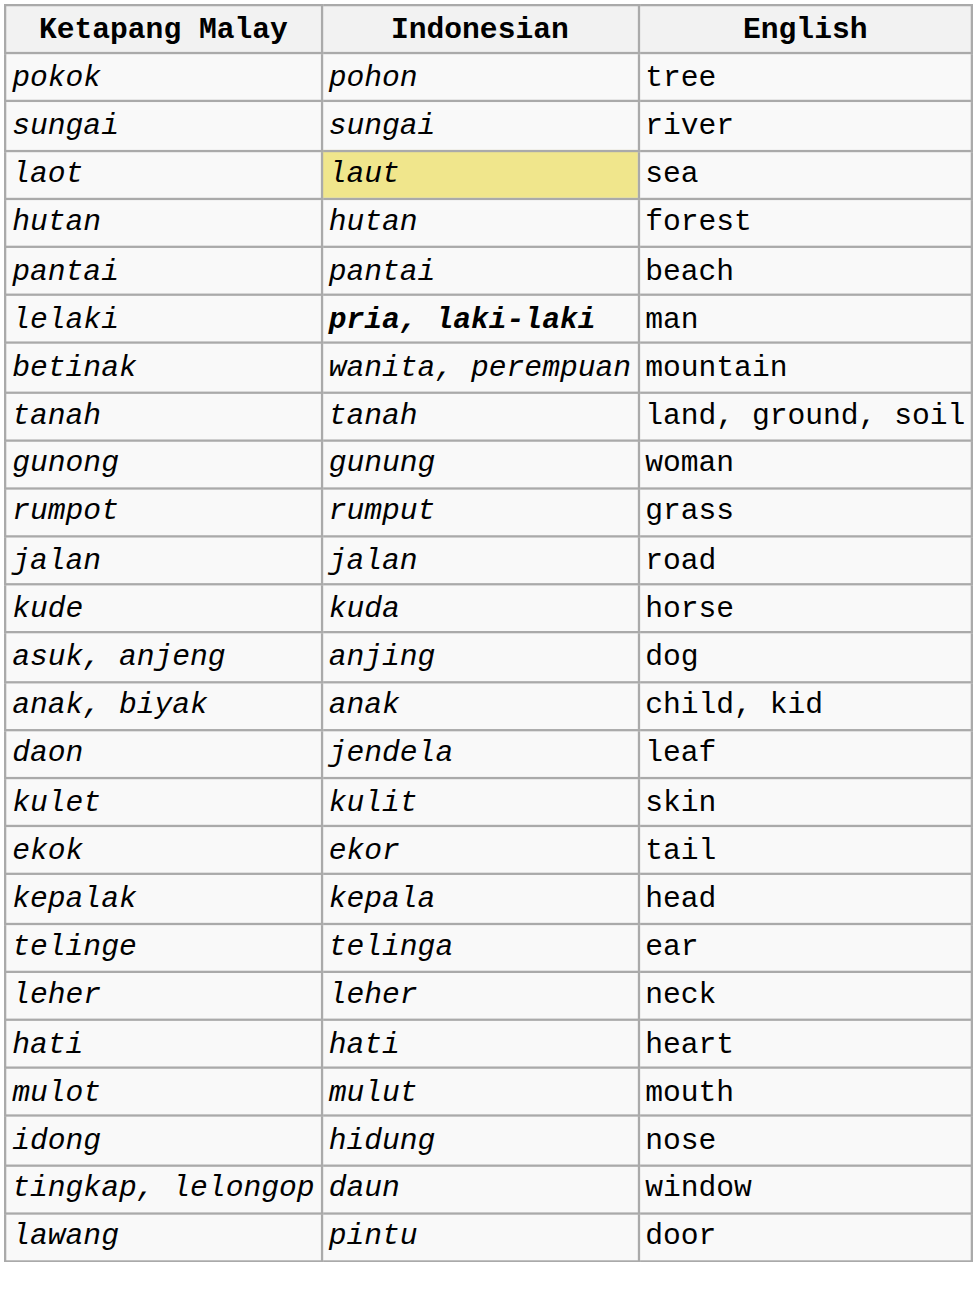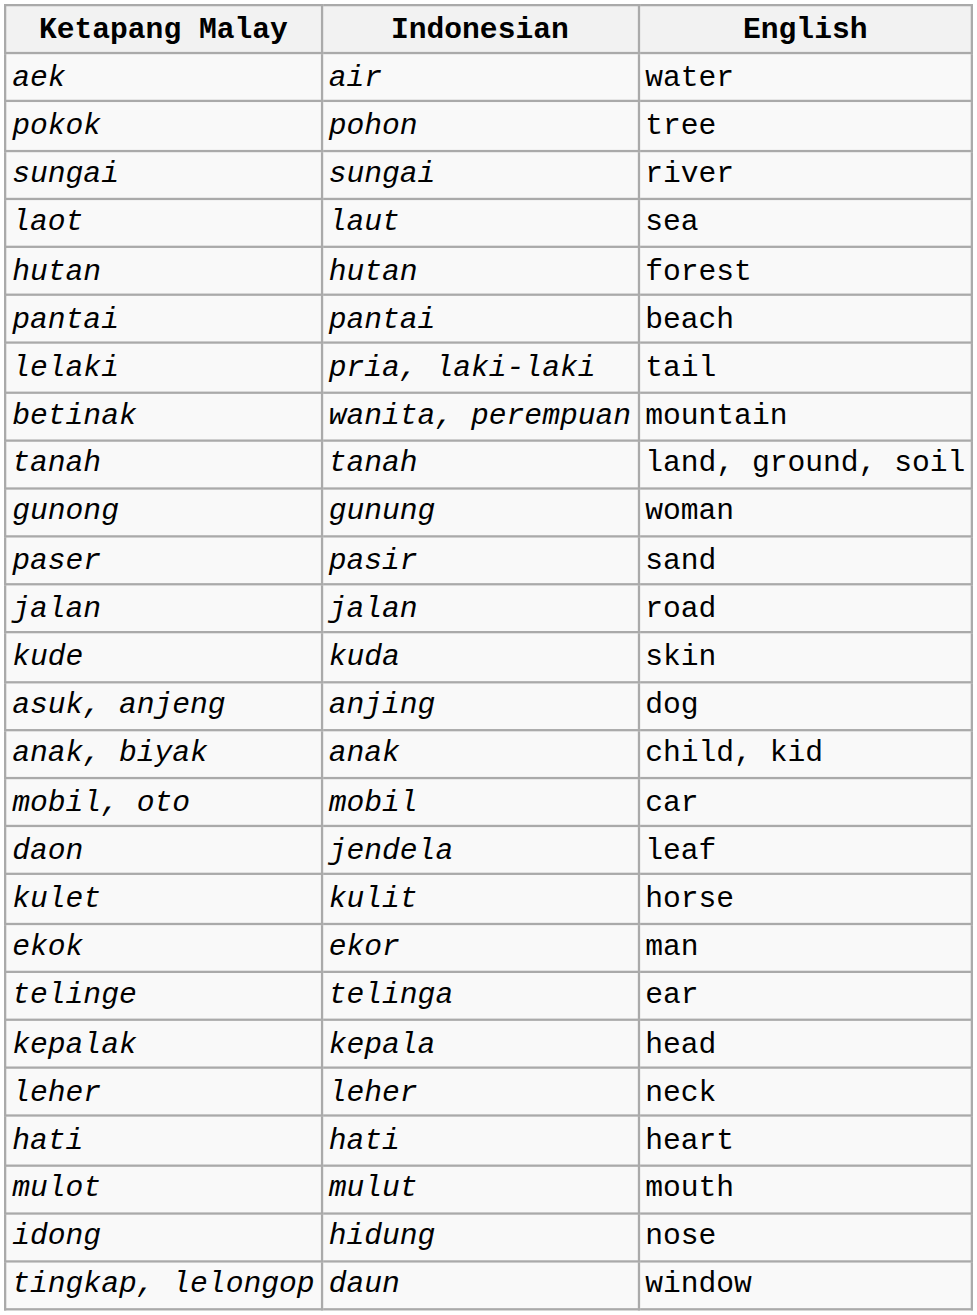+ row: aek | air | water
laot | Indonesian: khaki background -> no background
lelaki | Indonesian: bold -> normal
lelaki | English: man -> tail
+ row: paser | pasir | sand
- row: rumpot | rumput | grass
kude | English: horse -> skin
+ row: mobil, oto | mobil | car
kulet | English: skin -> horse
ekok | English: tail -> man
rows swapped: telinge <-> kepalak
- row: lawang | pintu | door
